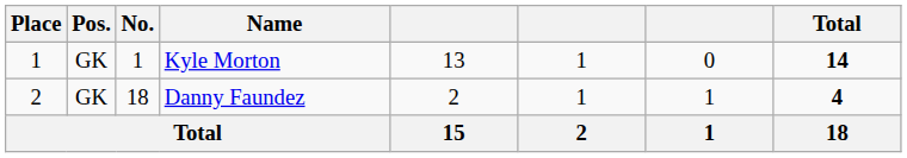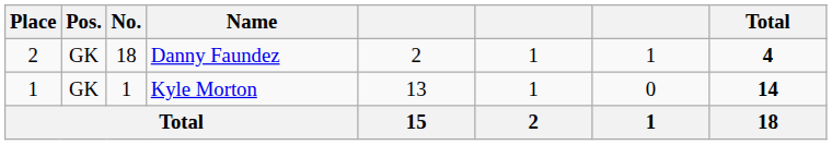rows swapped: Kyle Morton <-> Danny Faundez
